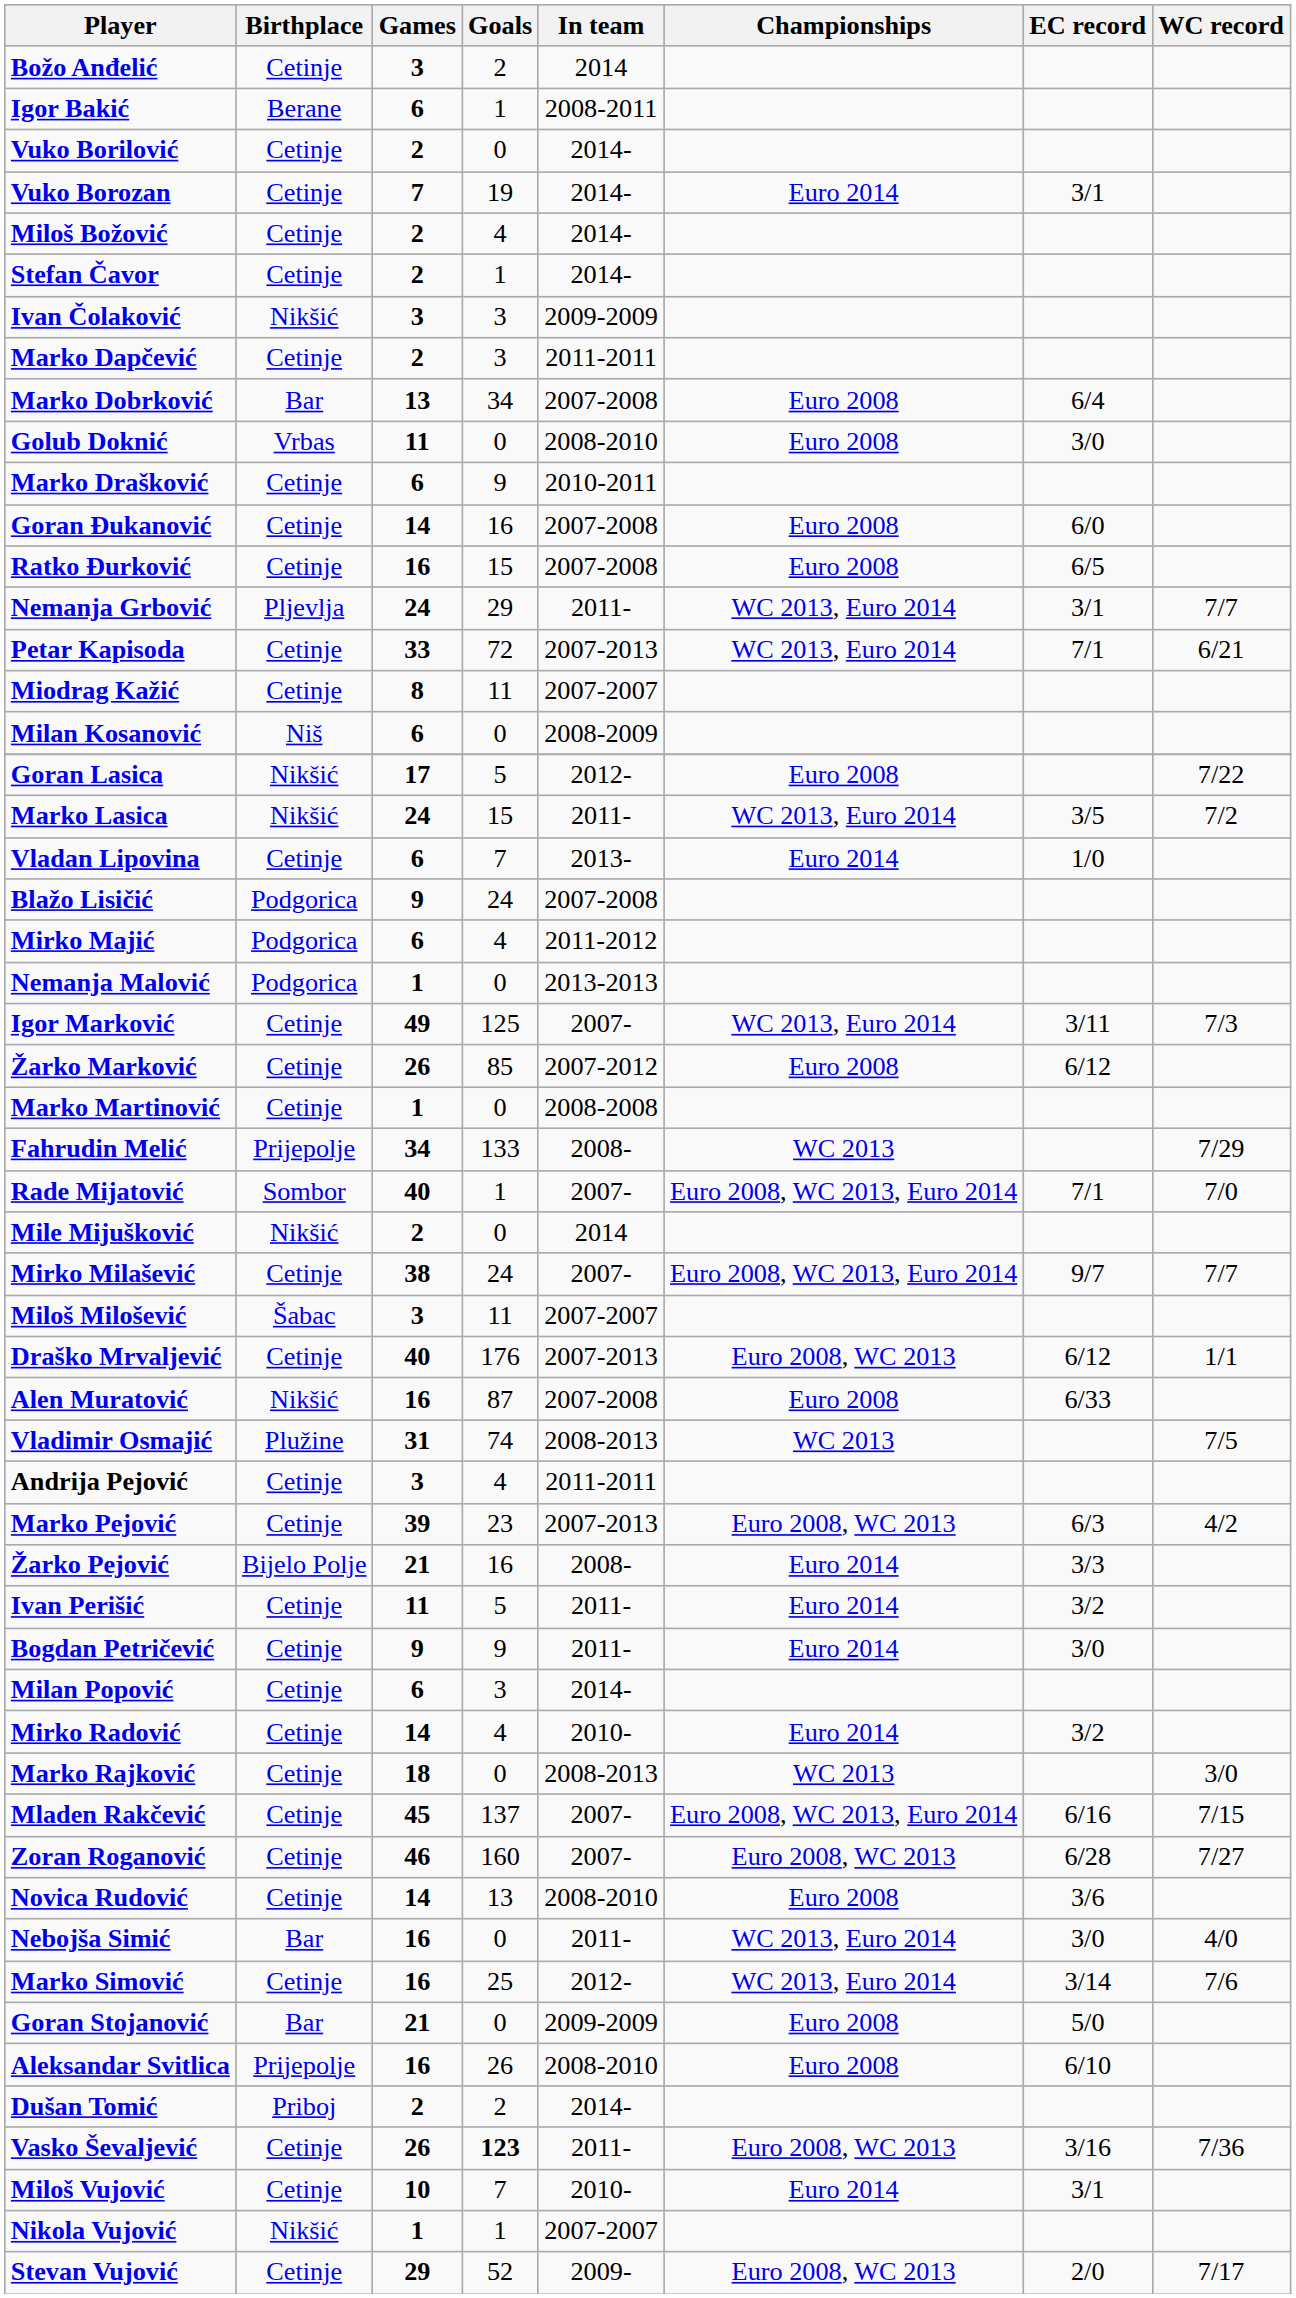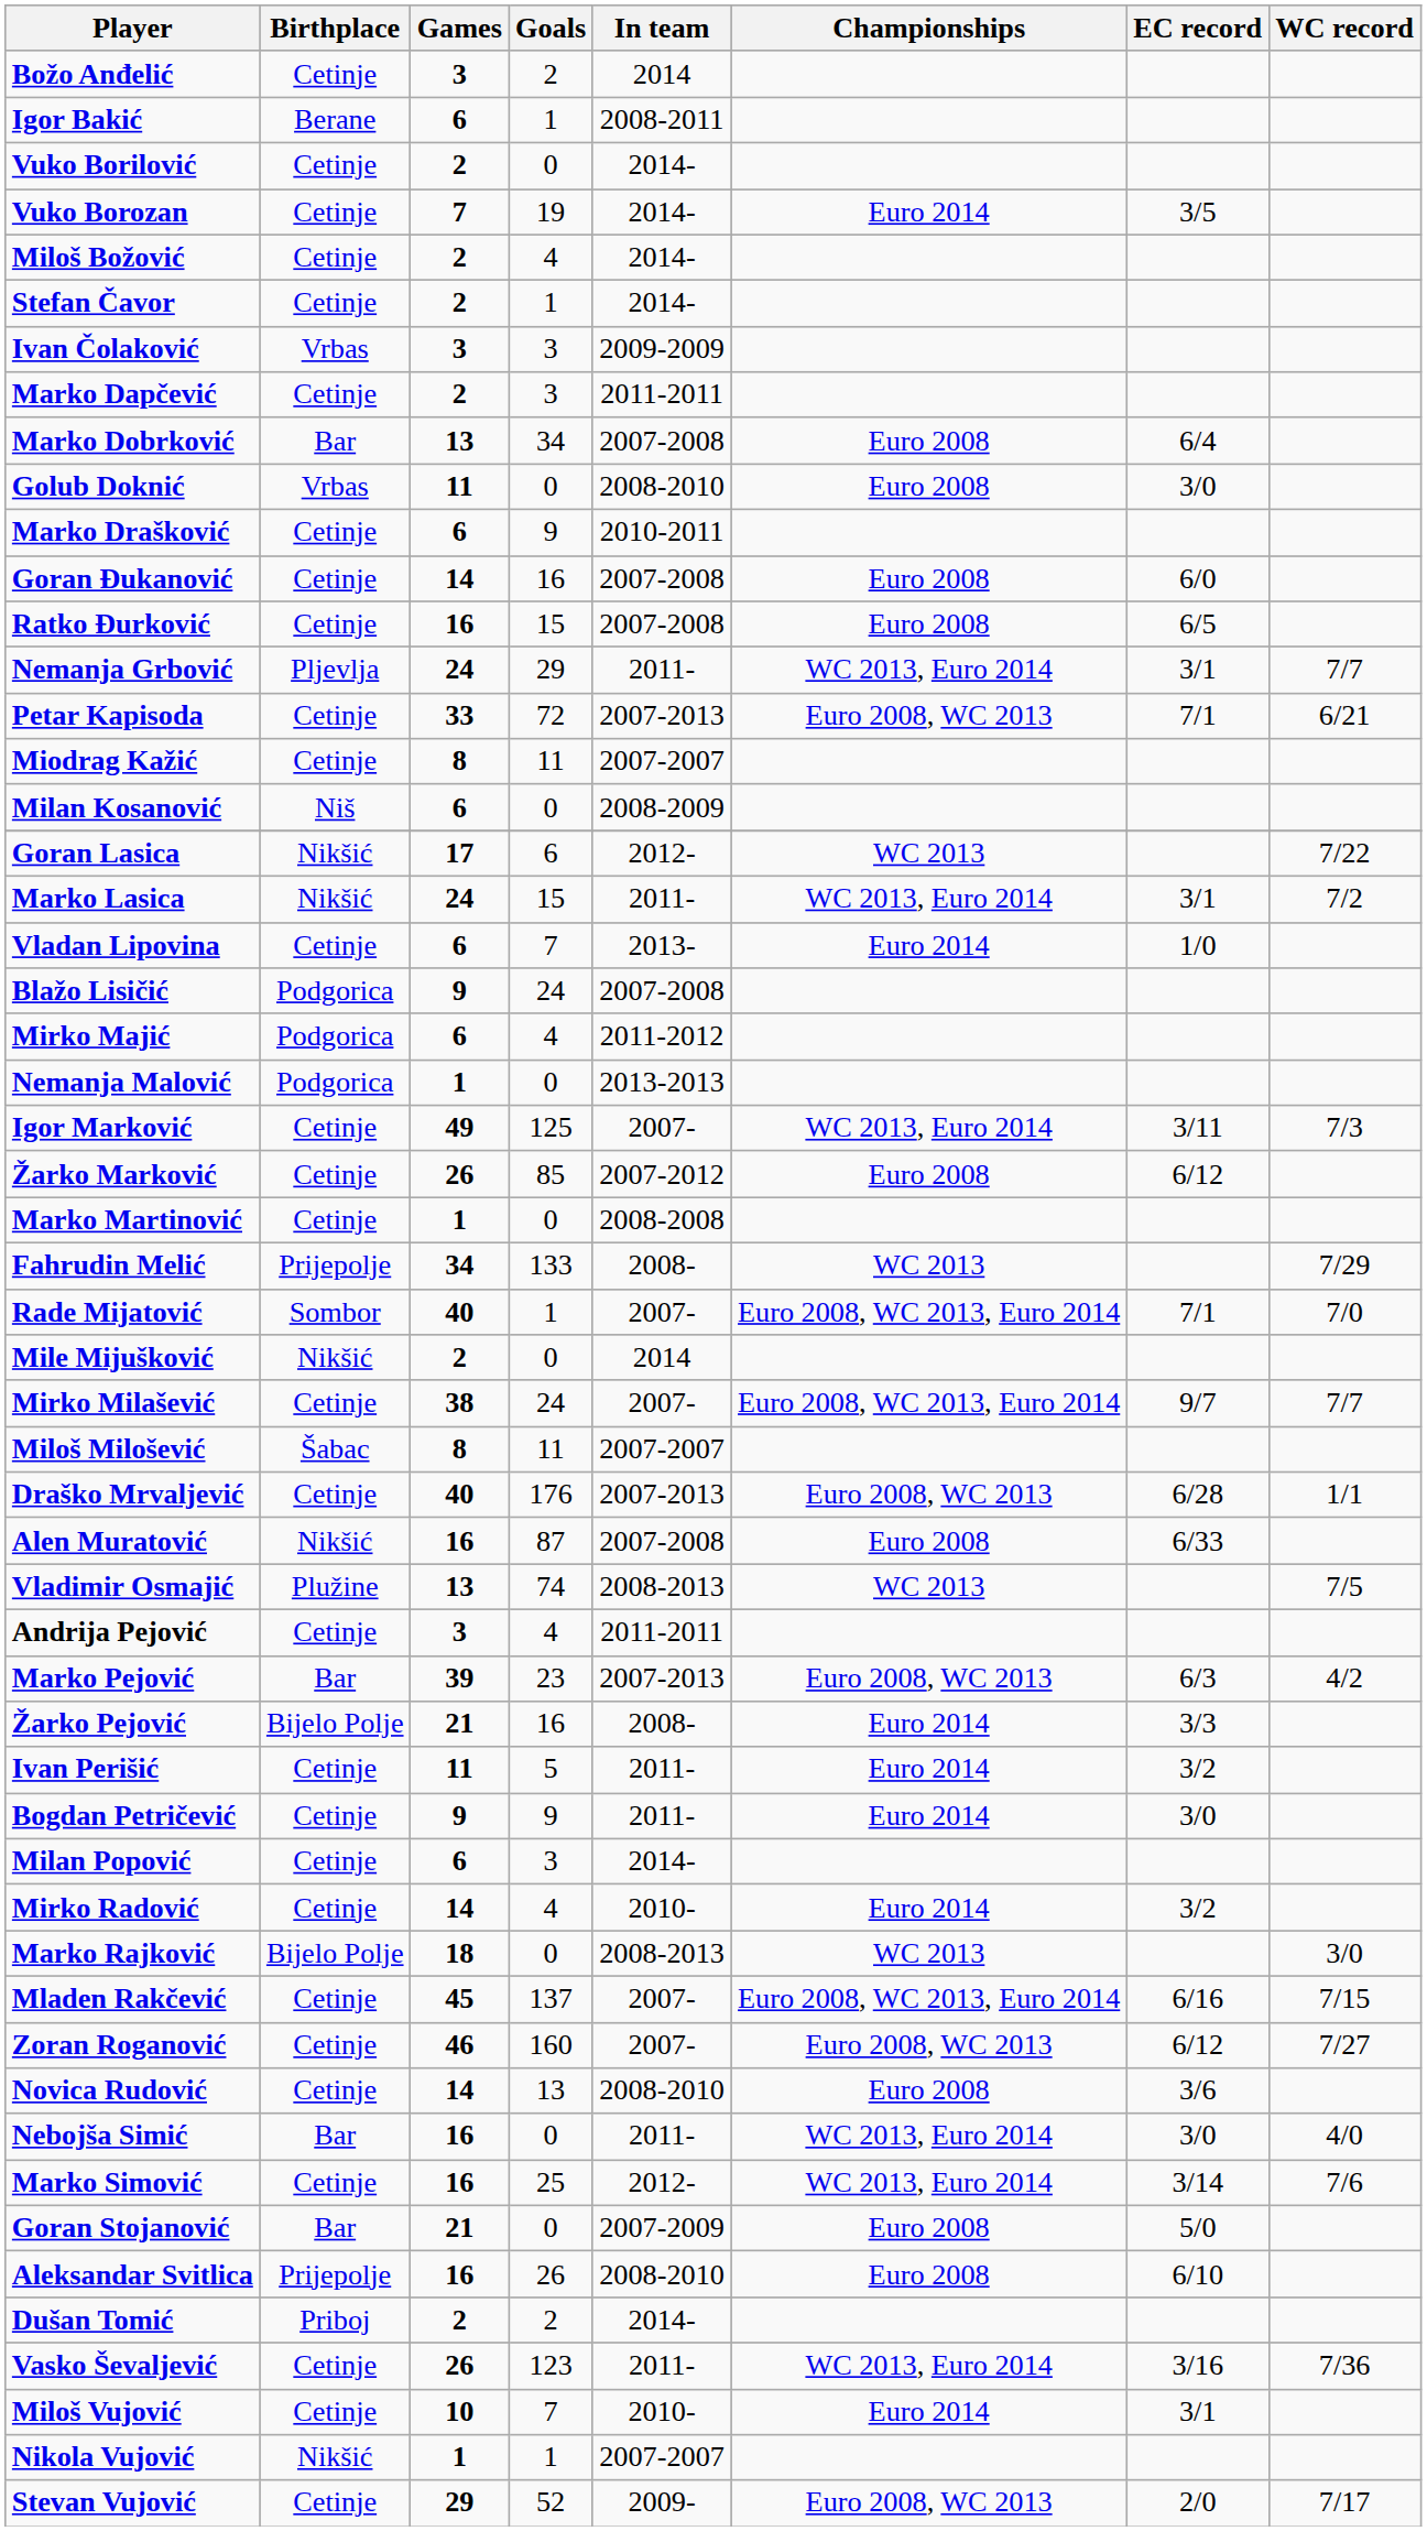Vuko Borozan | EC record: 3/1 -> 3/5
Ivan Čolaković | Birthplace: Nikšić -> Vrbas
Petar Kapisoda | Championships: WC 2013, Euro 2014 -> Euro 2008, WC 2013
Goran Lasica | Goals: 5 -> 6
Goran Lasica | Championships: Euro 2008 -> WC 2013
Marko Lasica | EC record: 3/5 -> 3/1
Miloš Milošević | Games: 3 -> 8
Draško Mrvaljević | EC record: 6/12 -> 6/28
Vladimir Osmajić | Games: 31 -> 13
Marko Pejović | Birthplace: Cetinje -> Bar
Marko Rajković | Birthplace: Cetinje -> Bijelo Polje
Zoran Roganović | EC record: 6/28 -> 6/12
Goran Stojanović | In team: 2009-2009 -> 2007-2009
Vasko Ševaljević | Goals: bold -> normal
Vasko Ševaljević | Championships: Euro 2008, WC 2013 -> WC 2013, Euro 2014
